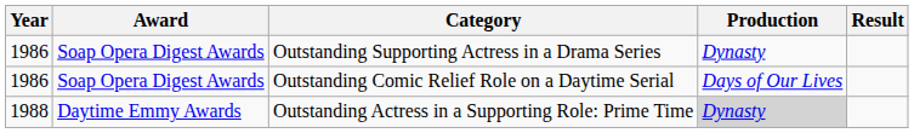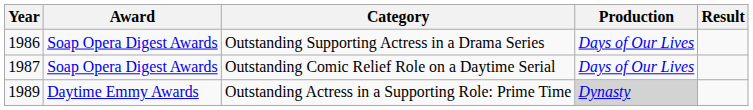Outstanding Supporting Actress in a Drama Series | Production: Dynasty -> Days of Our Lives
Outstanding Comic Relief Role on a Daytime Serial | Year: 1986 -> 1987
Outstanding Actress in a Supporting Role: Prime Time | Year: 1988 -> 1989
